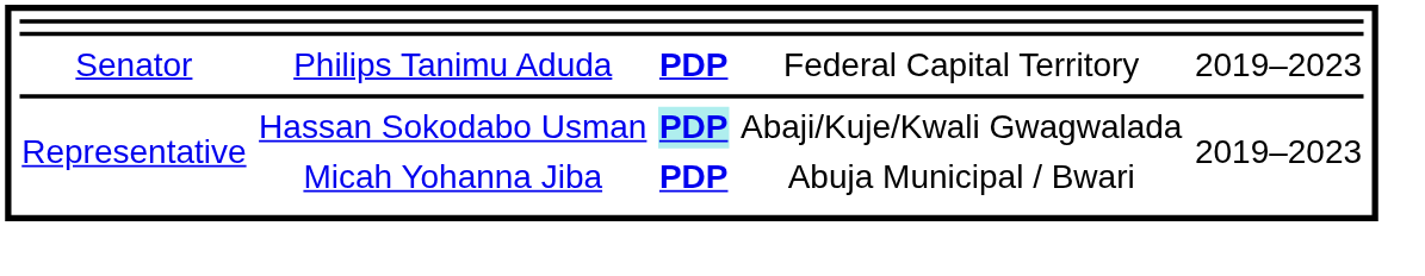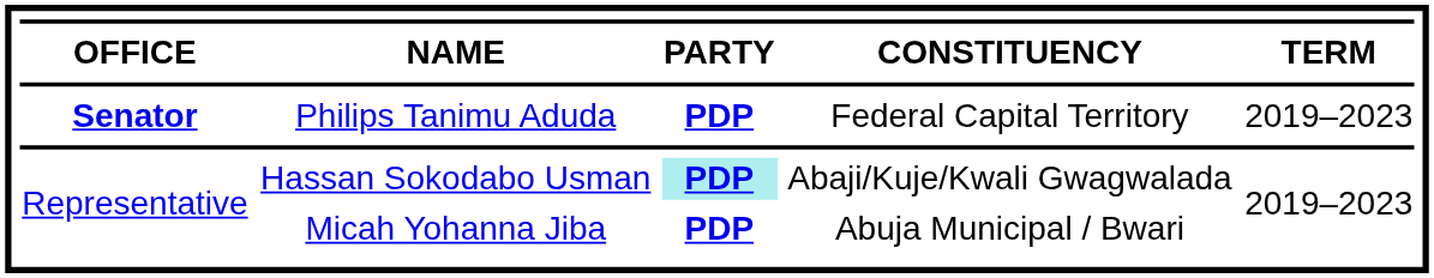+ row: OFFICE | NAME | PARTY | CONSTITUENCY | TERM
Philips Tanimu Aduda | column 1: normal -> bold
